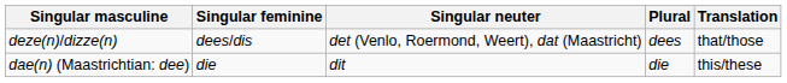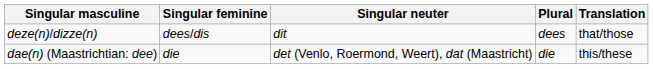deze(n)/dizze(n) | Singular neuter: det (Venlo, Roermond, Weert), dat (Maastricht) -> dit
dae(n) (Maastrichtian: dee) | Singular neuter: dit -> det (Venlo, Roermond, Weert), dat (Maastricht)
